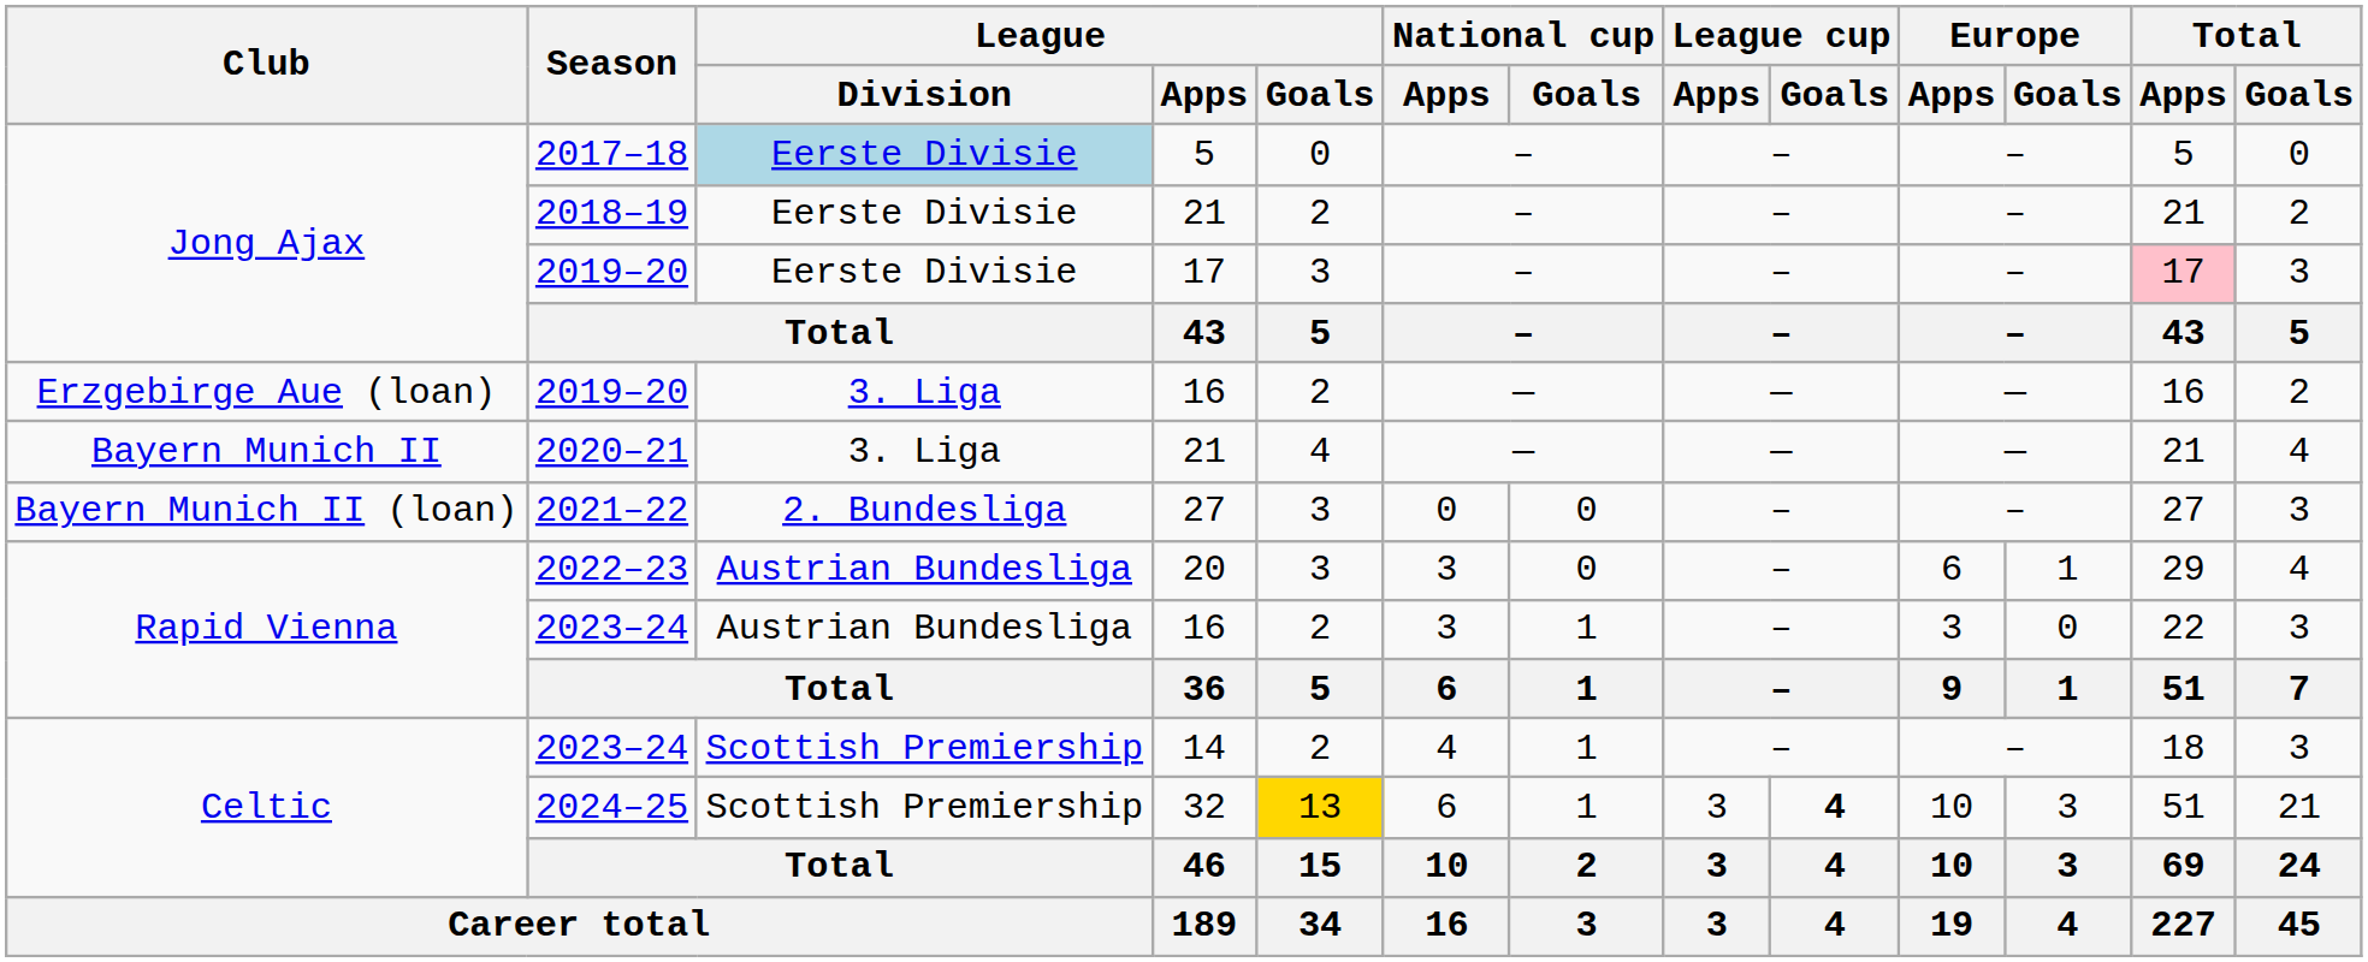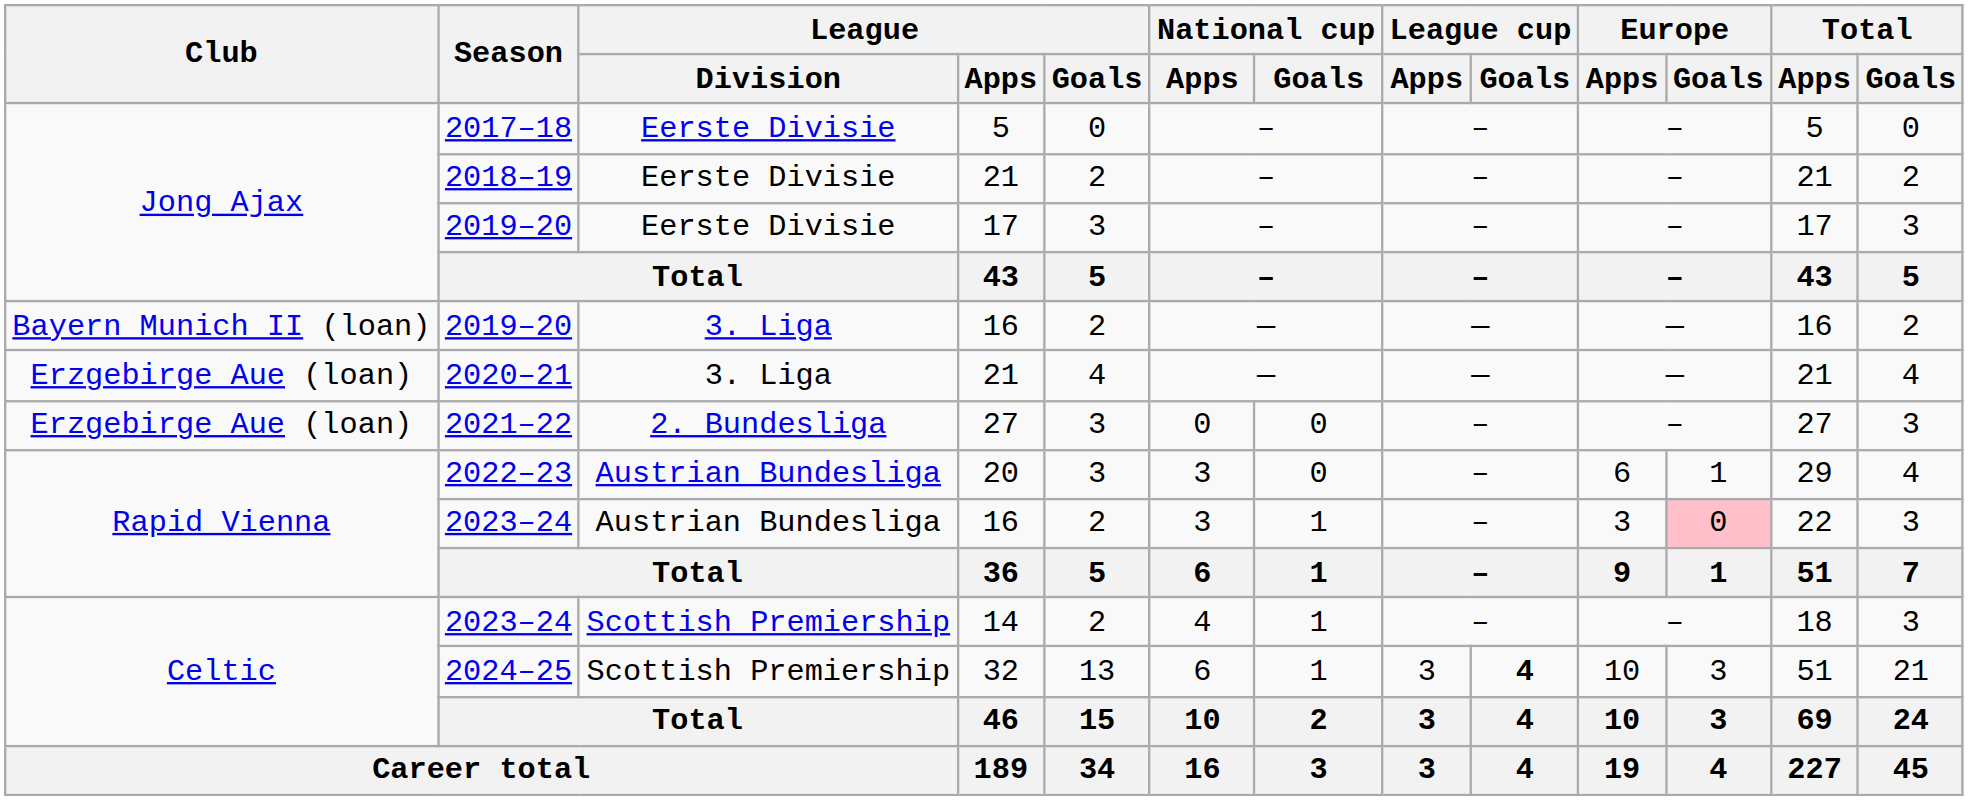2017–18 | League / Division: lightblue background -> no background
2019–20 / 17 | Total / Apps: pink background -> no background
2019–20 / 16 | Club: Erzgebirge Aue (loan) -> Bayern Munich II (loan)
2020–21 | Club: Bayern Munich II -> Erzgebirge Aue (loan)
2021–22 | Club: Bayern Munich II (loan) -> Erzgebirge Aue (loan)
2023–24 / 16 | Europe / Goals: no background -> pink background
2024–25 | League / Goals: gold background -> no background
